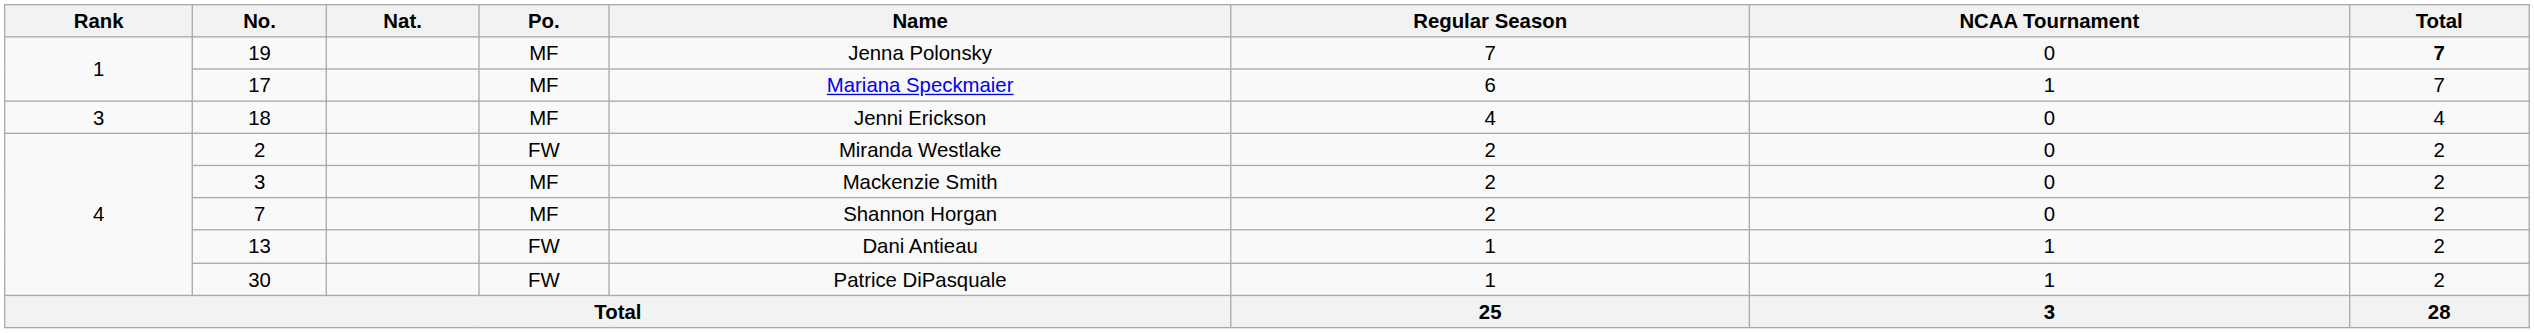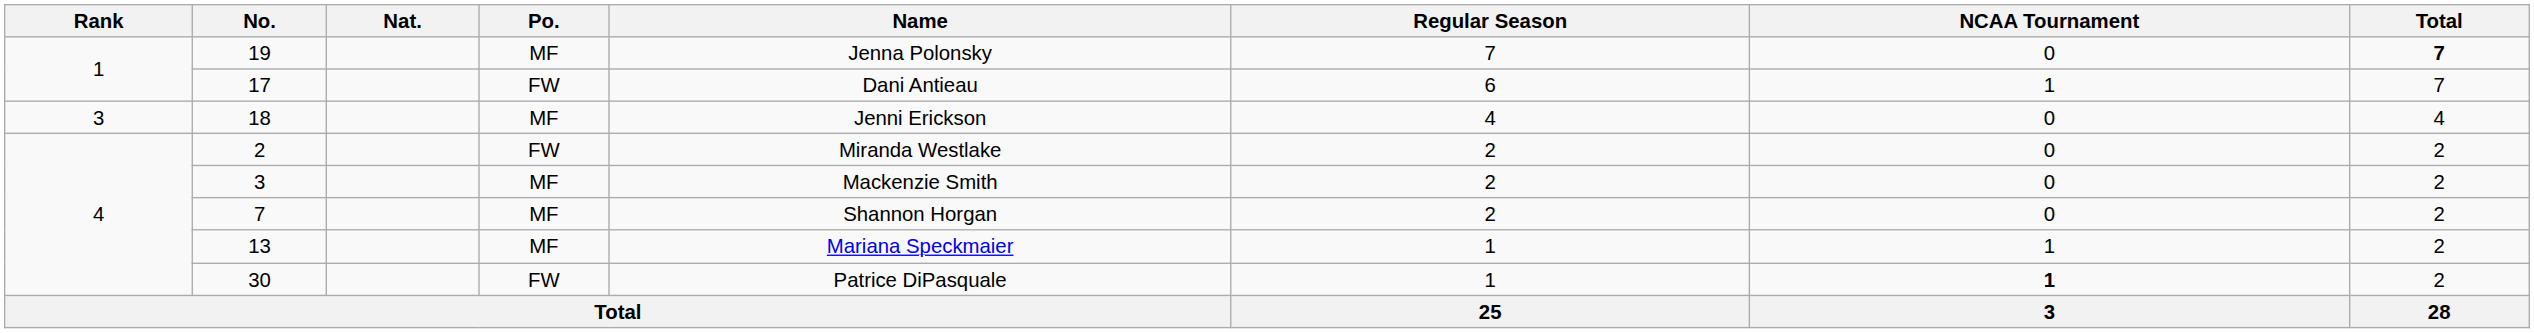17 | Po.: MF -> FW
17 | Name: Mariana Speckmaier -> Dani Antieau
13 | Po.: FW -> MF
13 | Name: Dani Antieau -> Mariana Speckmaier
30 | NCAA Tournament: normal -> bold
